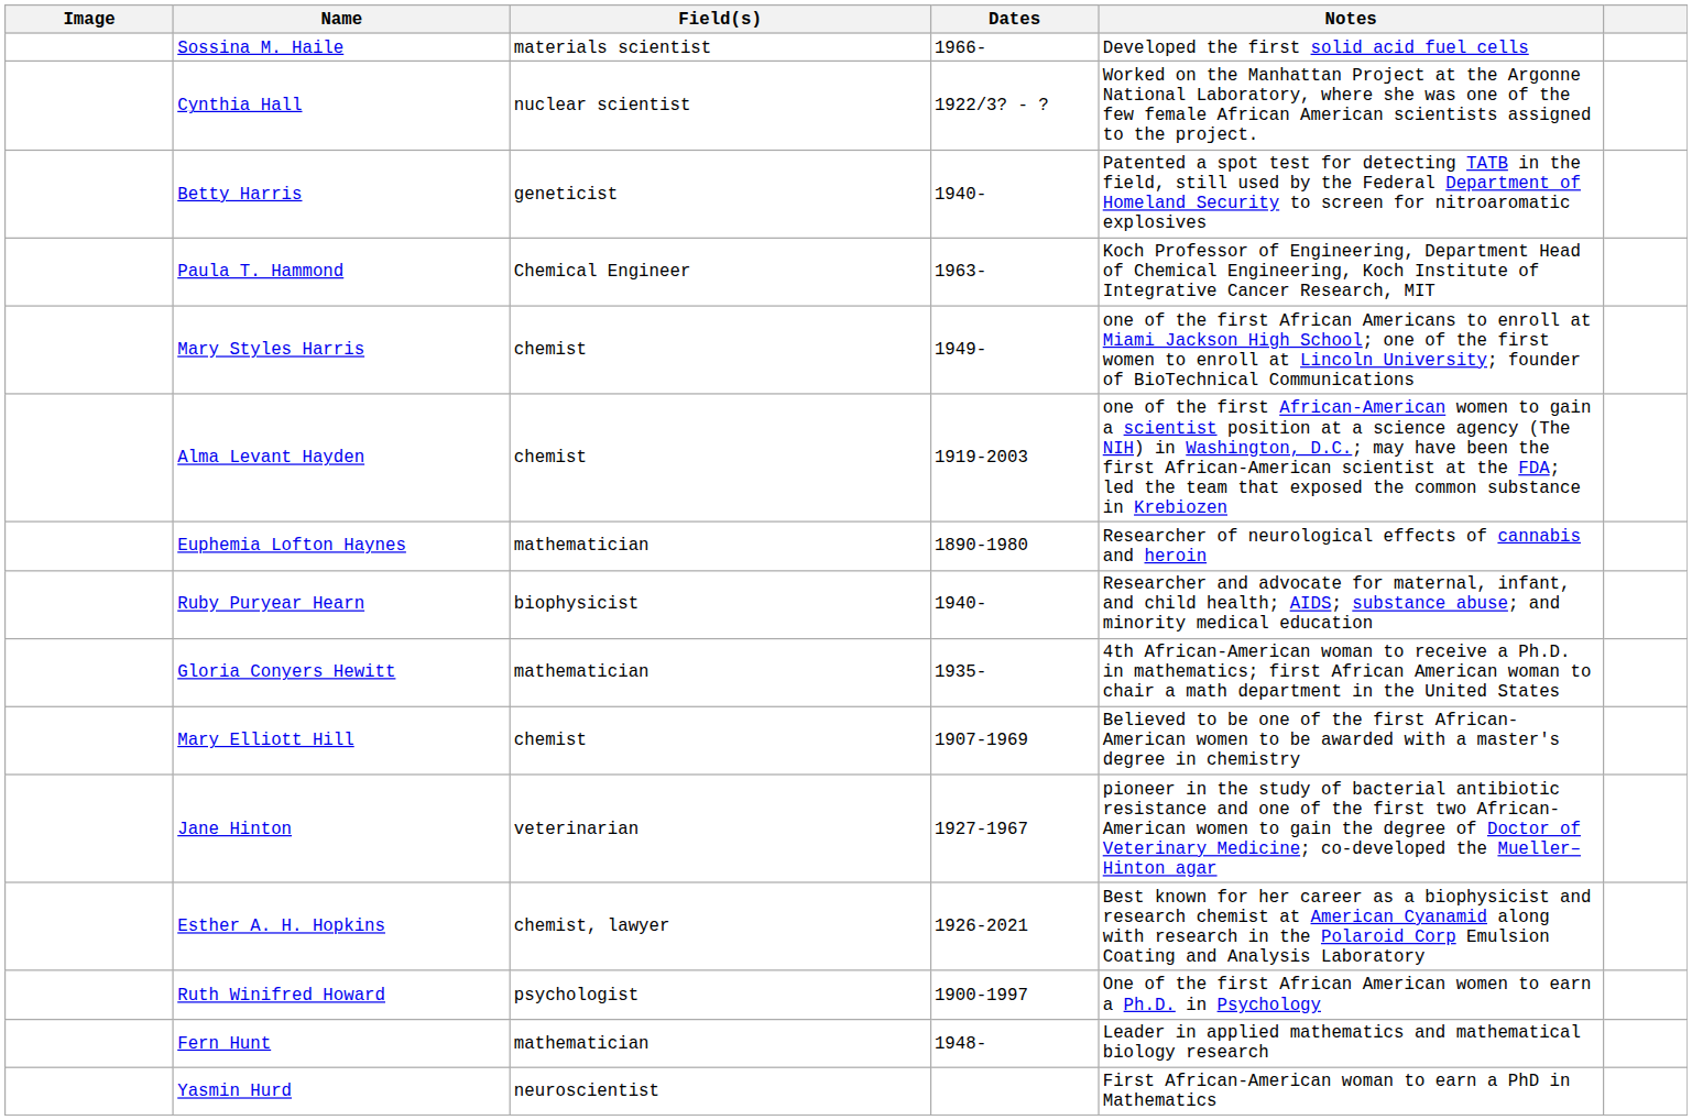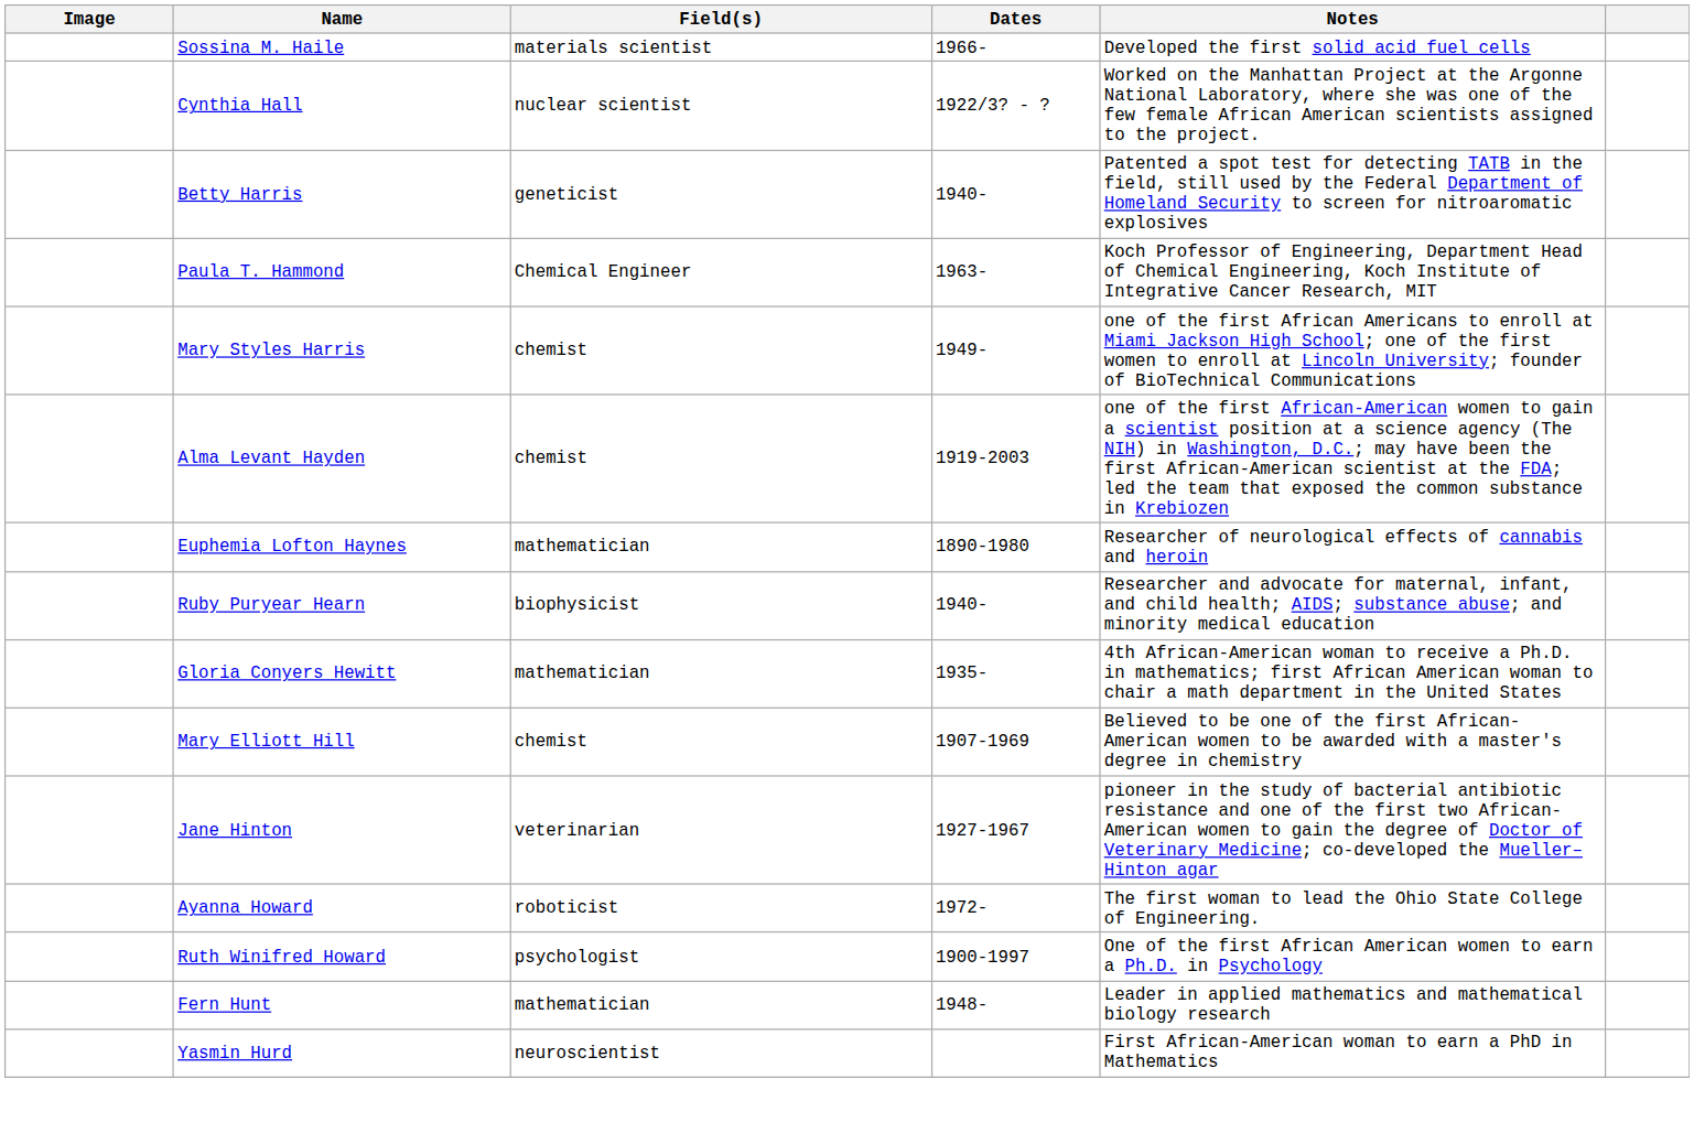- row: Esther A. H. Hopkins | chemist, lawyer | 1926-2021 | Best known for her career as a biophysicist and research chemist at American Cyanamid along with research in the Polaroid Corp Emulsion Coating and Analysis Laboratory
+ row: Ayanna Howard | roboticist | 1972- | The first woman to lead the Ohio State College of Engineering.
